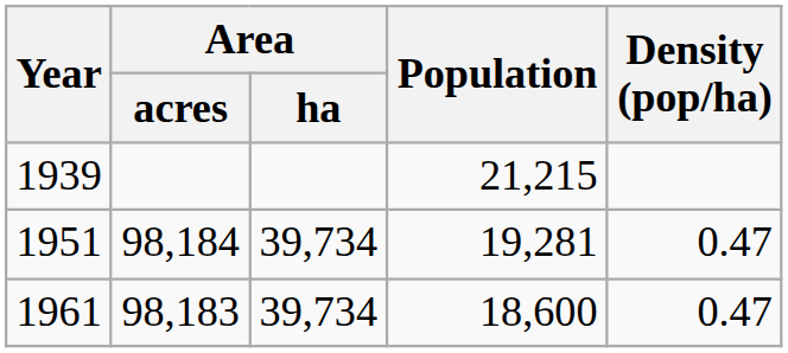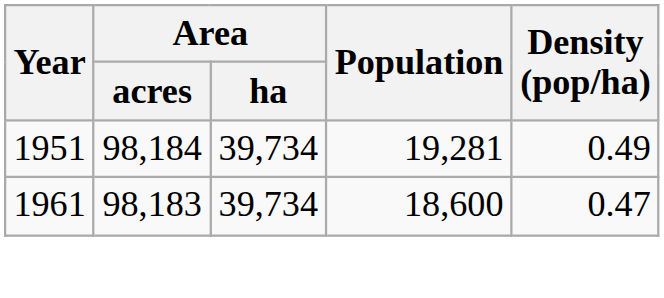- row: 1939 | 21,215
1951 | Density (pop/ha): 0.47 -> 0.49
